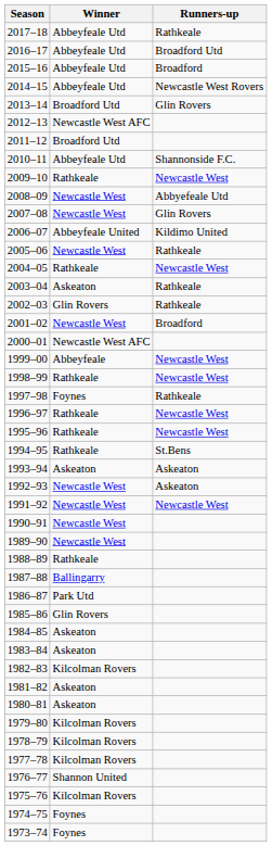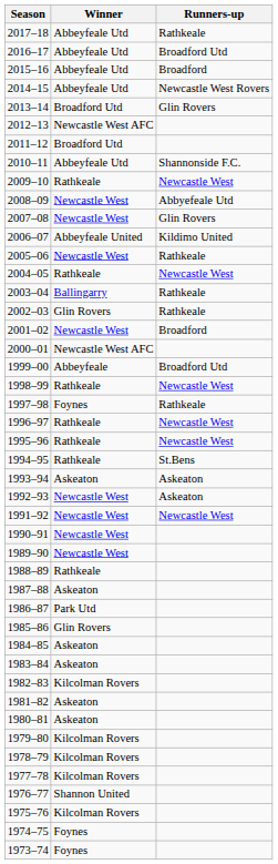2003–04 | Winner: Askeaton -> Ballingarry
1999–00 | Runners-up: Newcastle West -> Broadford Utd
1987–88 | Winner: Ballingarry -> Askeaton
